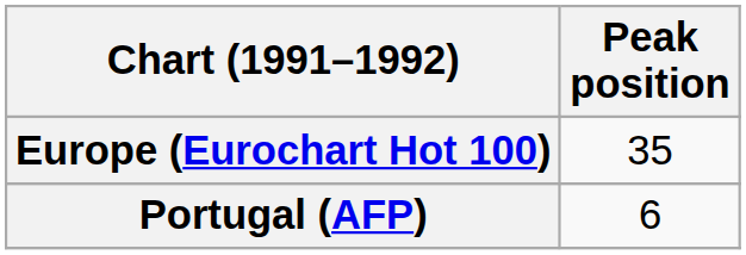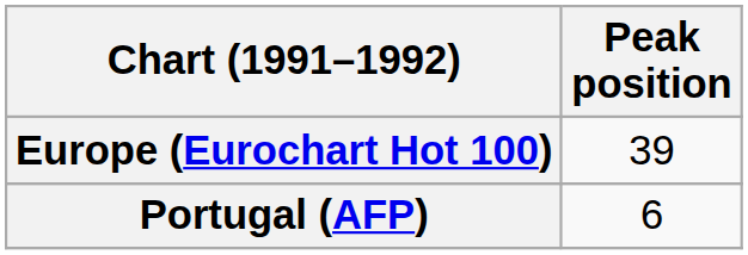Europe (Eurochart Hot 100) | Peak position: 35 -> 39
